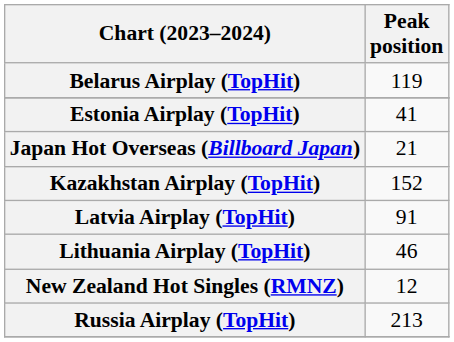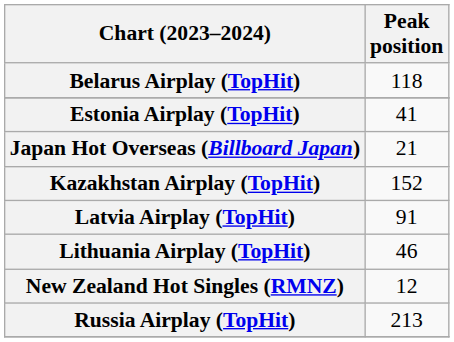Belarus Airplay (TopHit) | Peak position: 119 -> 118
